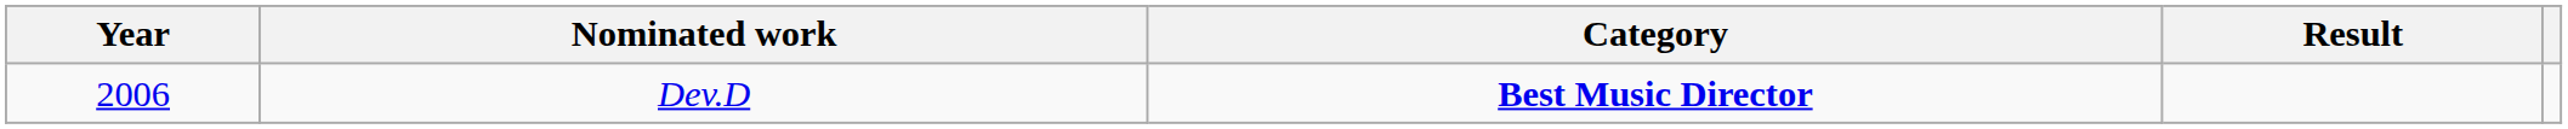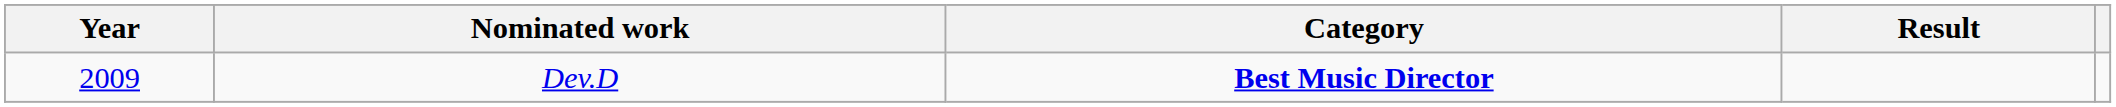Dev.D | Year: 2006 -> 2009
